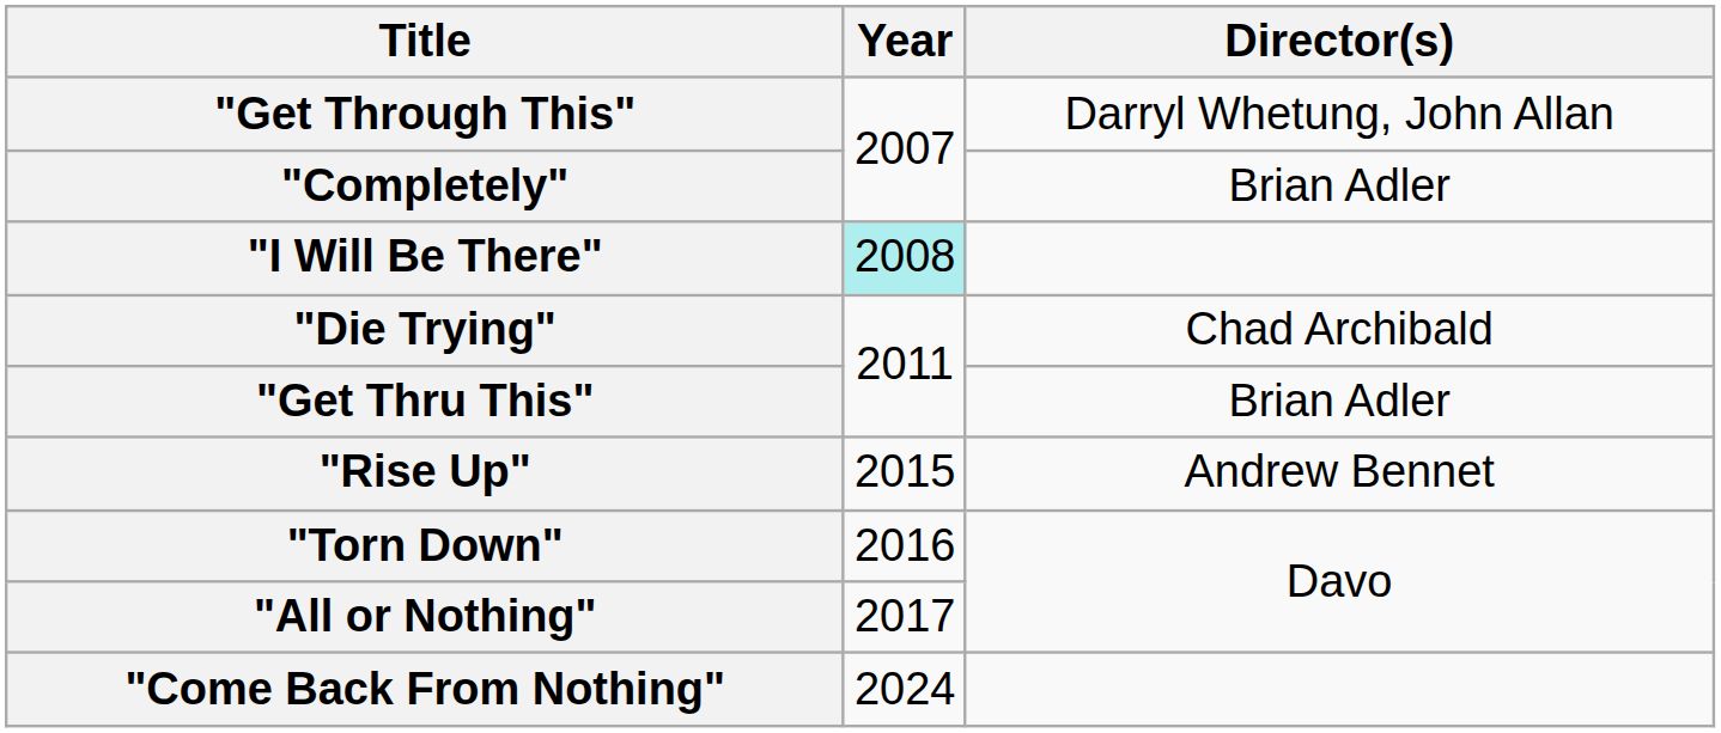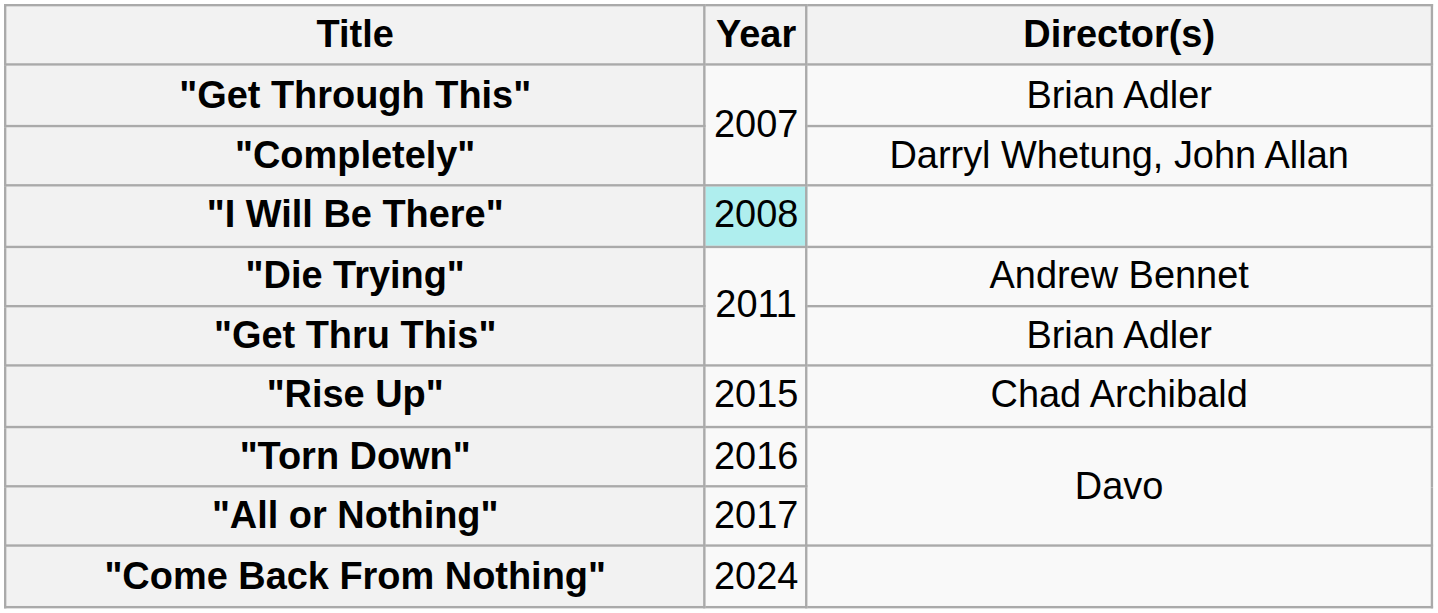"Get Through This" | Director(s): Darryl Whetung, John Allan -> Brian Adler
"Completely" | Director(s): Brian Adler -> Darryl Whetung, John Allan
"Die Trying" | Director(s): Chad Archibald -> Andrew Bennet
"Rise Up" | Director(s): Andrew Bennet -> Chad Archibald
